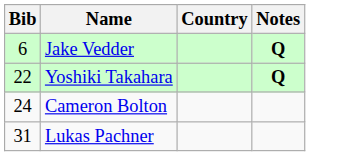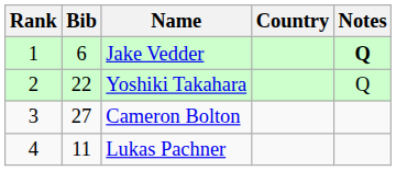+ column: Rank | 1 | 2 | 3 | 4
Yoshiki Takahara | Notes: bold -> normal
Cameron Bolton | Bib: 24 -> 27
Lukas Pachner | Bib: 31 -> 11
